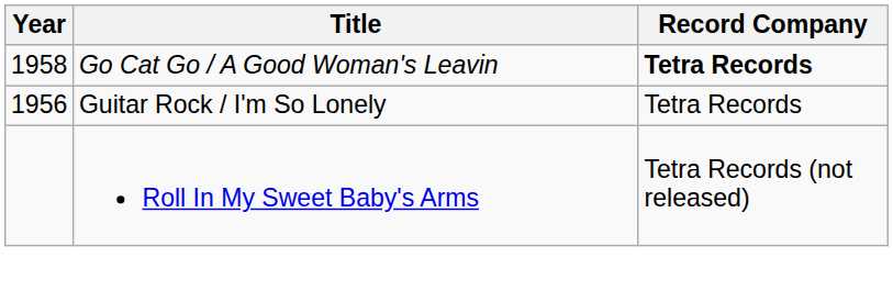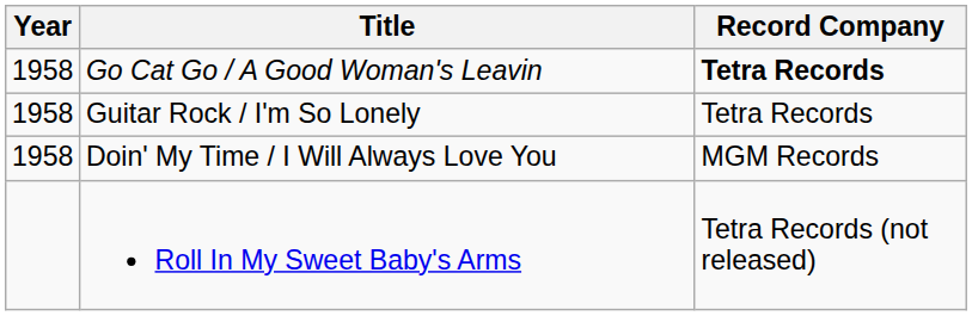Guitar Rock / I'm So Lonely | Year: 1956 -> 1958
+ row: 1958 | Doin' My Time / I Will Always Love You | MGM Records
